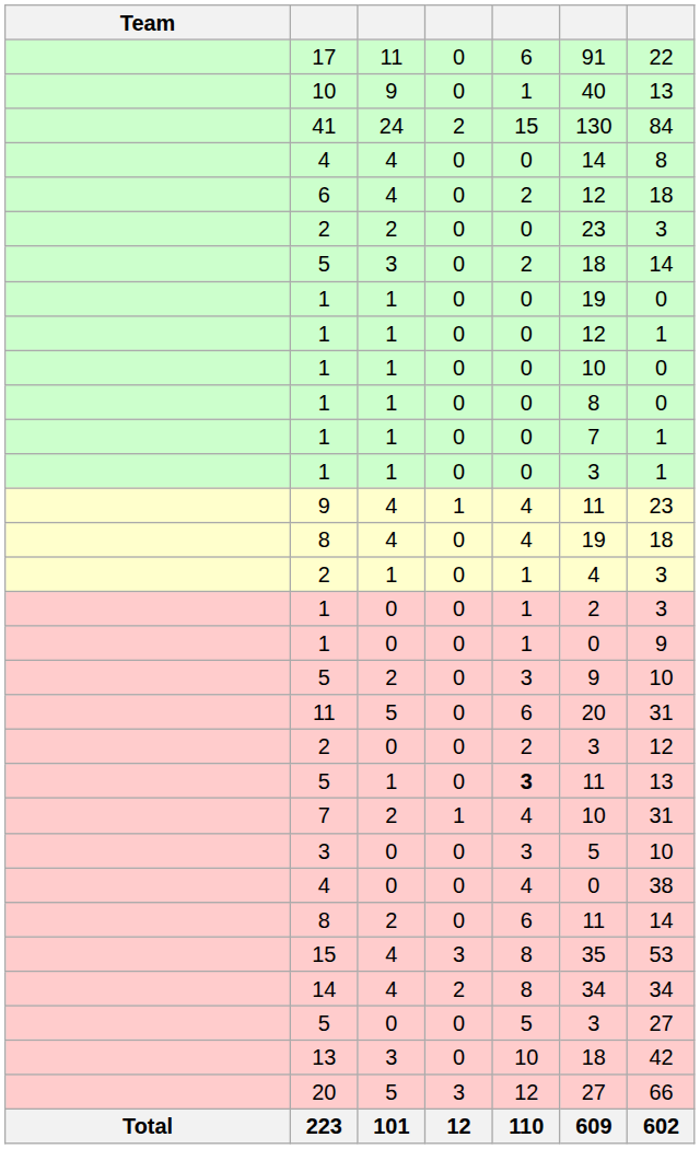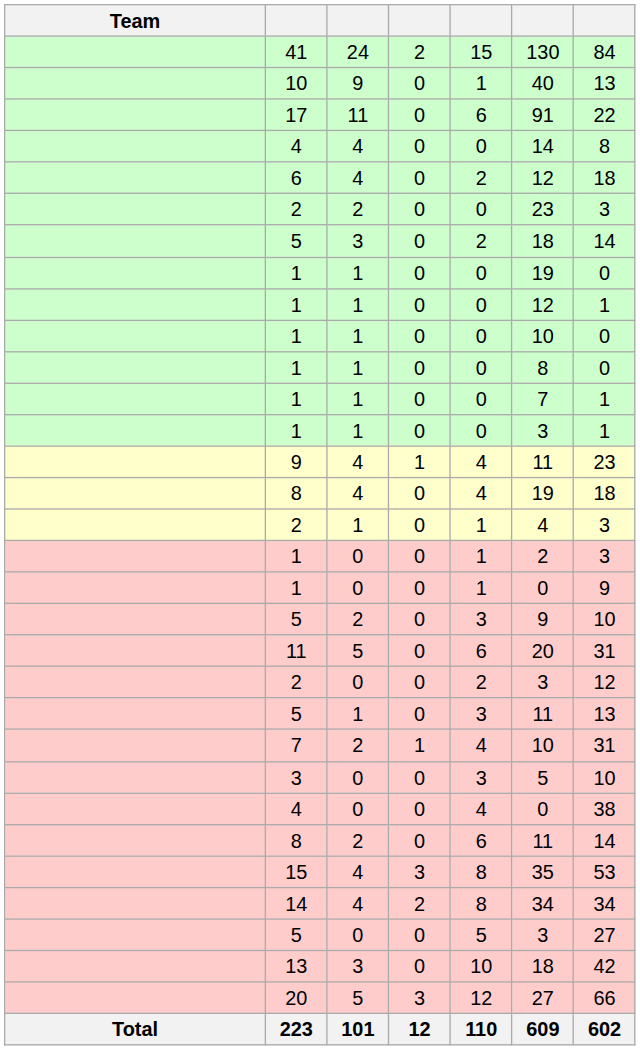rows swapped: 41 <-> 17
5 / 1 | column 5: bold -> normal
